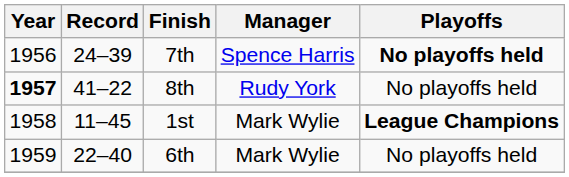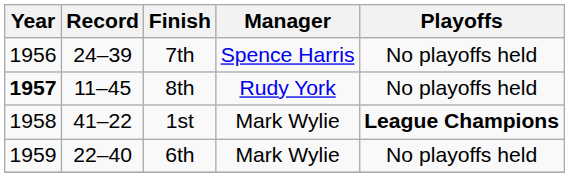7th | Playoffs: bold -> normal
8th | Record: 41–22 -> 11–45
1st | Record: 11–45 -> 41–22
